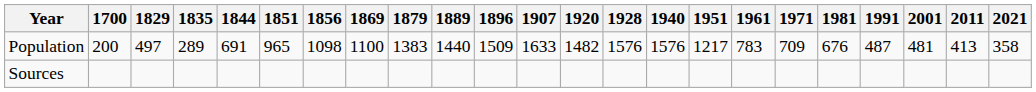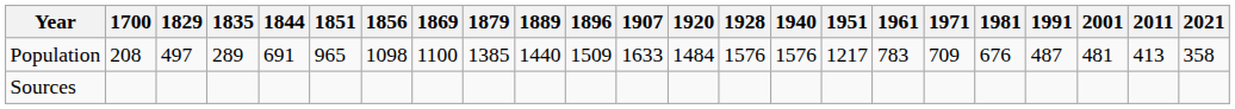Population | 1700: 200 -> 208
Population | 1879: 1383 -> 1385
Population | 1920: 1482 -> 1484
